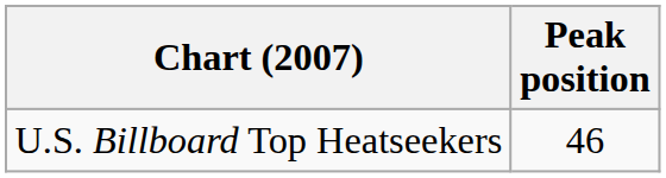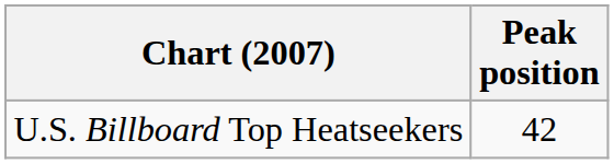U.S. Billboard Top Heatseekers | Peak position: 46 -> 42
